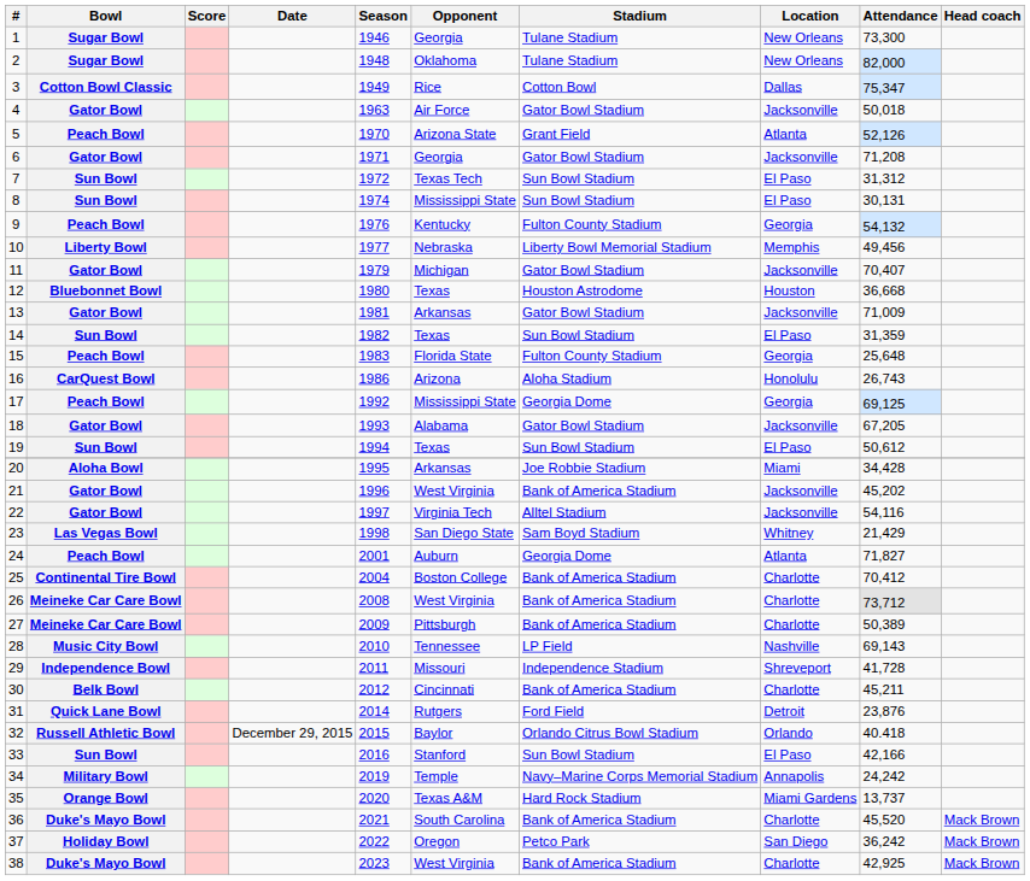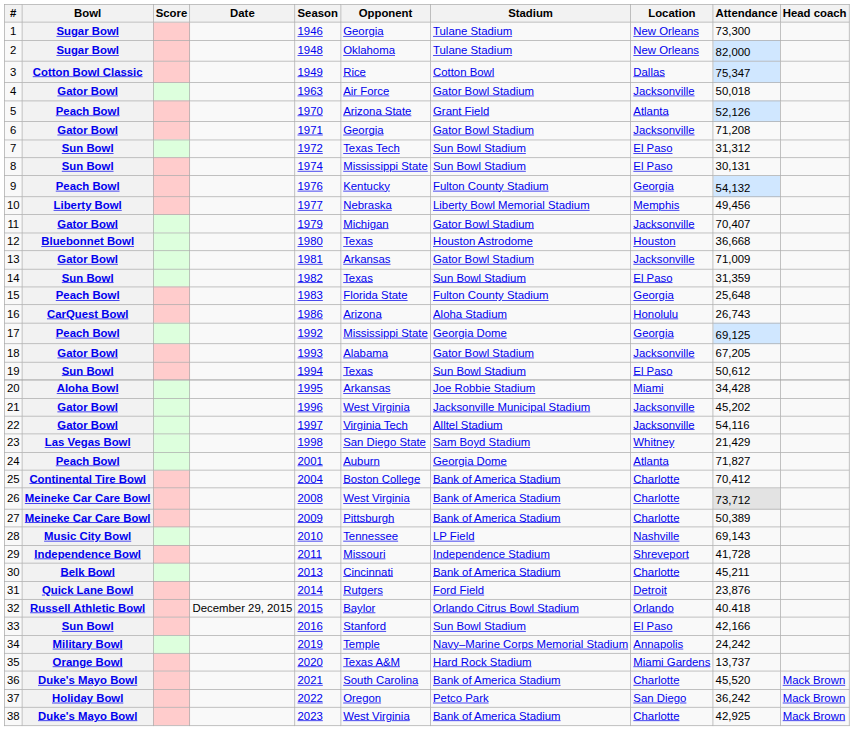21 | Stadium: Bank of America Stadium -> Jacksonville Municipal Stadium
30 | Season: 2012 -> 2013
